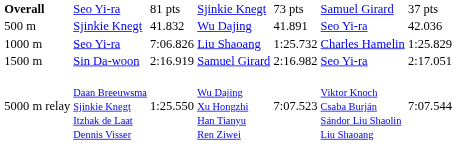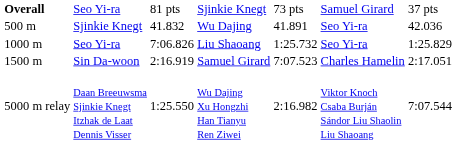Seo Yi-ra / Liu Shaoang | column 6: Charles Hamelin -> Seo Yi-ra
Sin Da-woon | column 5: 2:16.982 -> 7:07.523
Sin Da-woon | column 6: Seo Yi-ra -> Charles Hamelin
Daan Breeuwsma Sjinkie Knegt Itzhak de Laat Dennis Visser | column 5: 7:07.523 -> 2:16.982
